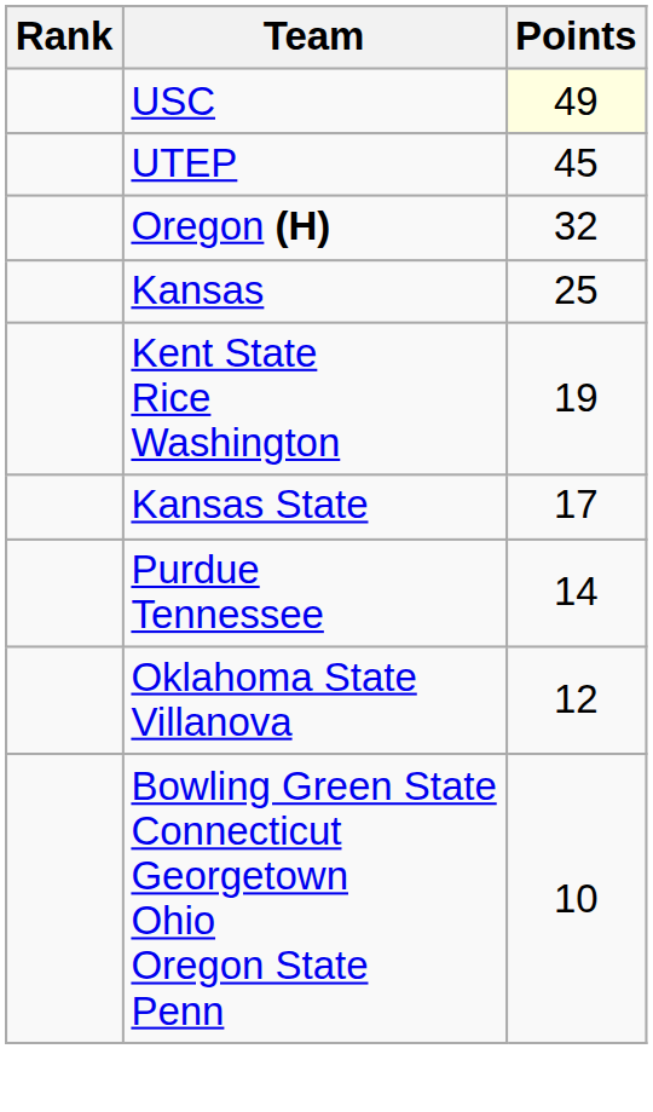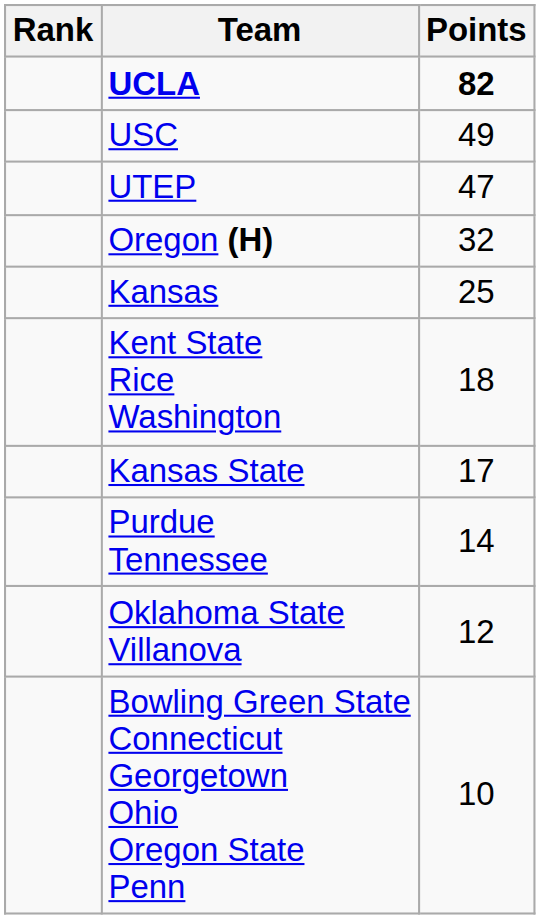+ row: UCLA | 82
USC | Points: lightyellow background -> no background
UTEP | Points: 45 -> 47
Kent State Rice Washington | Points: 19 -> 18
